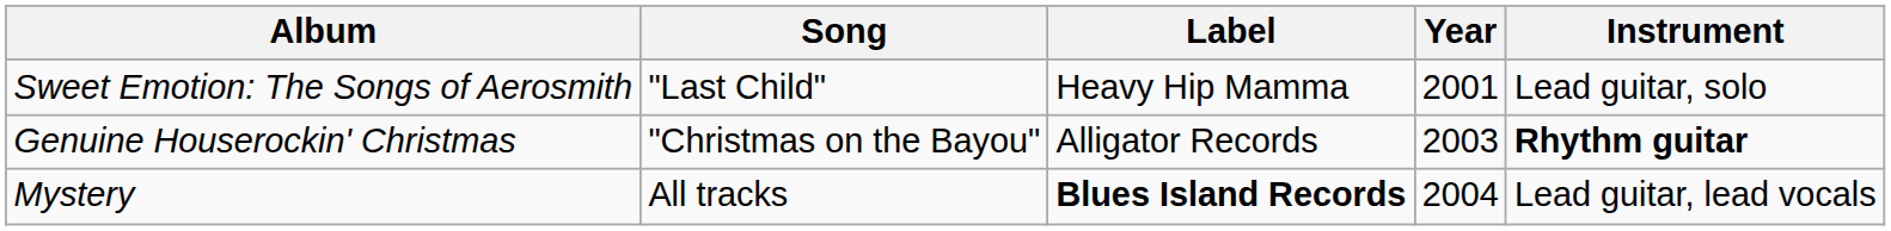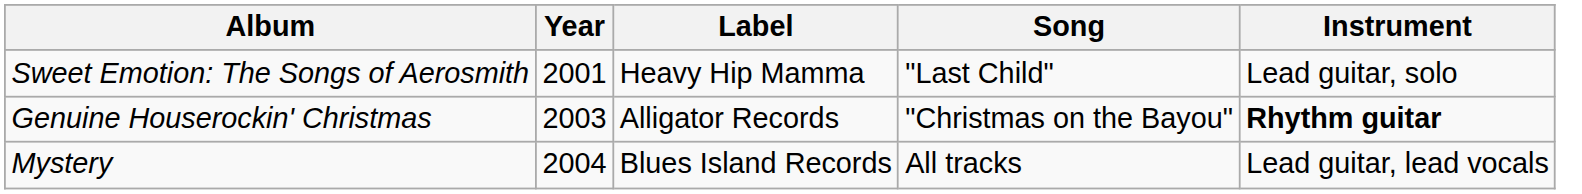columns swapped: Year <-> Song
Mystery | Label: bold -> normal
